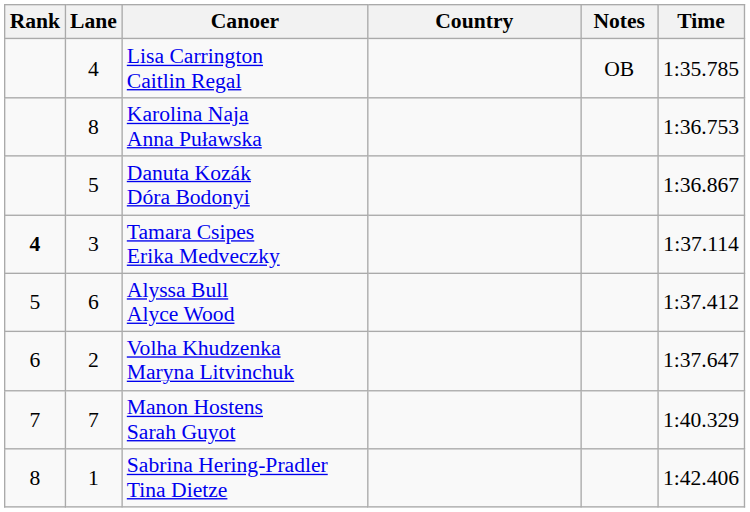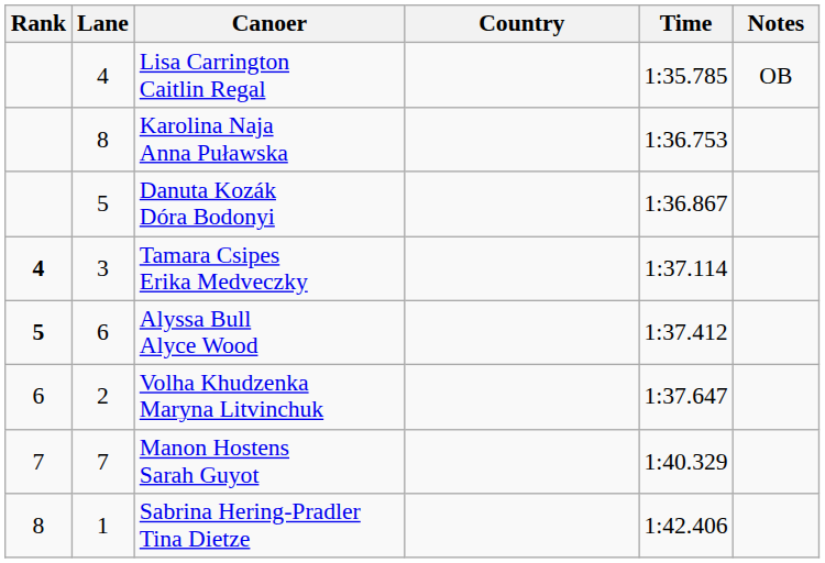columns swapped: Time <-> Notes
Alyssa Bull Alyce Wood | Rank: normal -> bold
